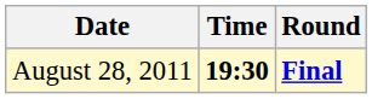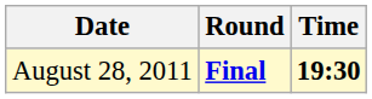columns swapped: Time <-> Round
